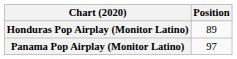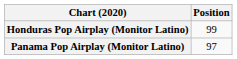Honduras Pop Airplay (Monitor Latino) | Position: 89 -> 99
